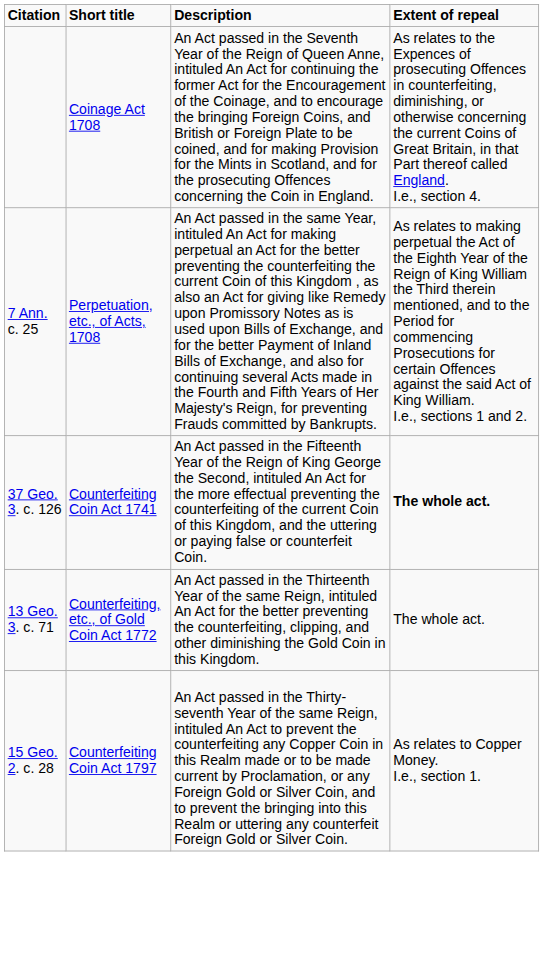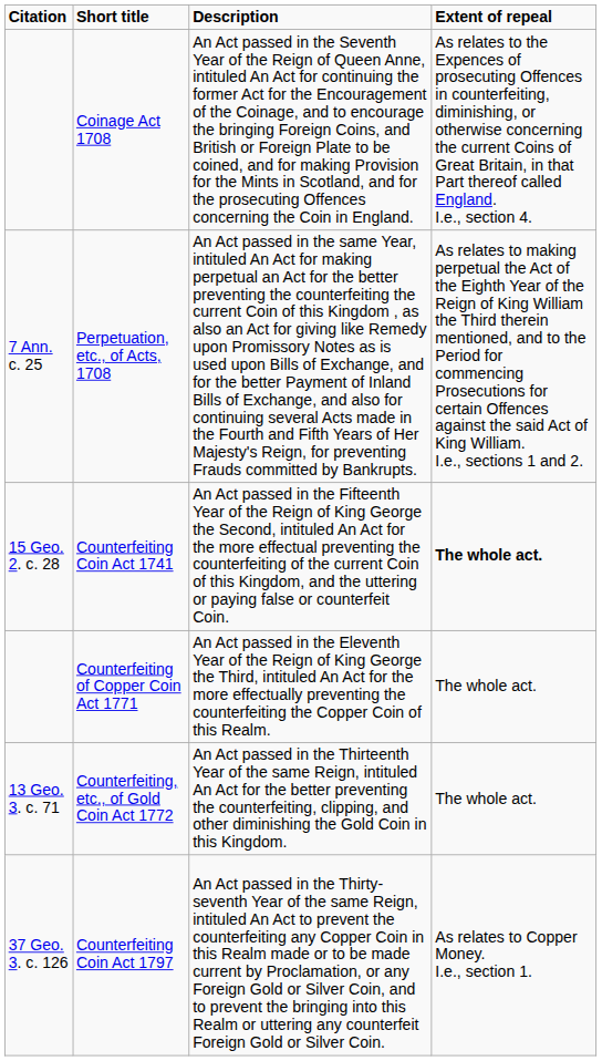Counterfeiting Coin Act 1741 | Citation: 37 Geo. 3. c. 126 -> 15 Geo. 2. c. 28
+ row: Counterfeiting of Copper Coin Act 1771 | An Act passed in the Eleventh Year of the Reign of King George the Third, intituled An Act for the more effectually preventing the counterfeiting the Copper Coin of this Realm. | The whole act.
Counterfeiting Coin Act 1797 | Citation: 15 Geo. 2. c. 28 -> 37 Geo. 3. c. 126
